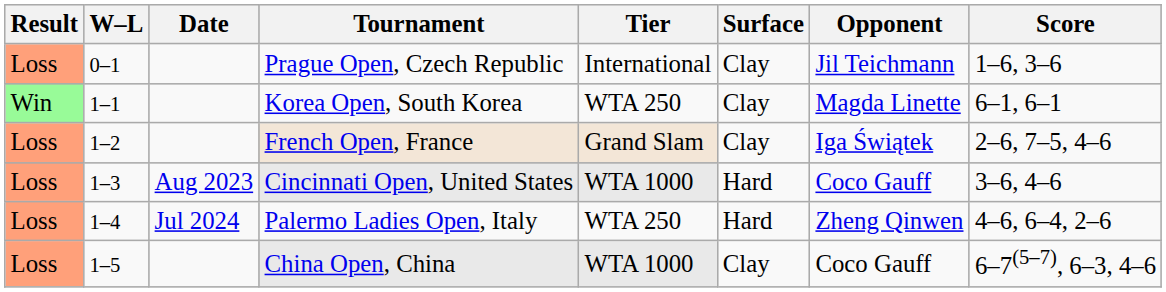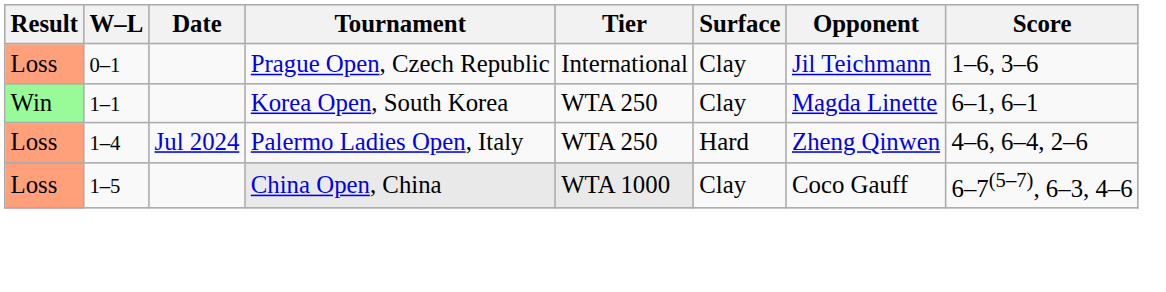- row: Loss | 1–2 | French Open, France | Grand Slam | Clay | Iga Świątek | 2–6, 7–5, 4–6
- row: Loss | 1–3 | Aug 2023 | Cincinnati Open, United States | WTA 1000 | Hard | Coco Gauff | 3–6, 4–6
